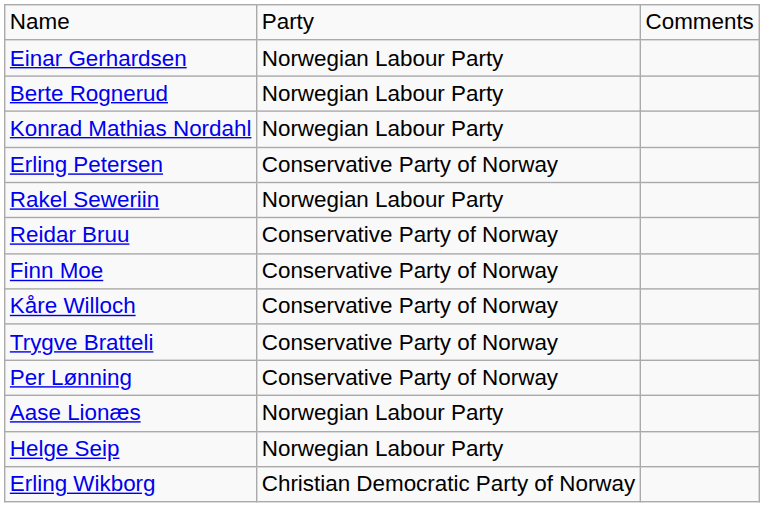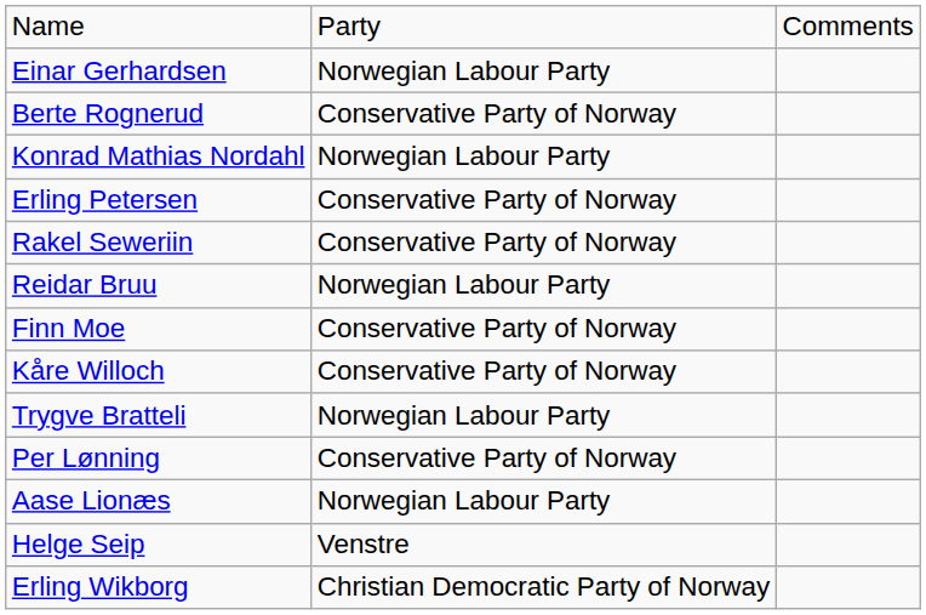Berte Rognerud | column 2: Norwegian Labour Party -> Conservative Party of Norway
Rakel Seweriin | column 2: Norwegian Labour Party -> Conservative Party of Norway
Reidar Bruu | column 2: Conservative Party of Norway -> Norwegian Labour Party
Trygve Bratteli | column 2: Conservative Party of Norway -> Norwegian Labour Party
Helge Seip | column 2: Norwegian Labour Party -> Venstre
